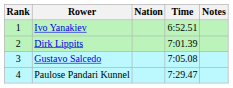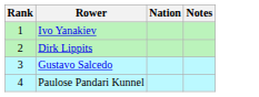- column: Time | 6:52.51 | 7:01.39 | 7:05.08 | 7:29.47
